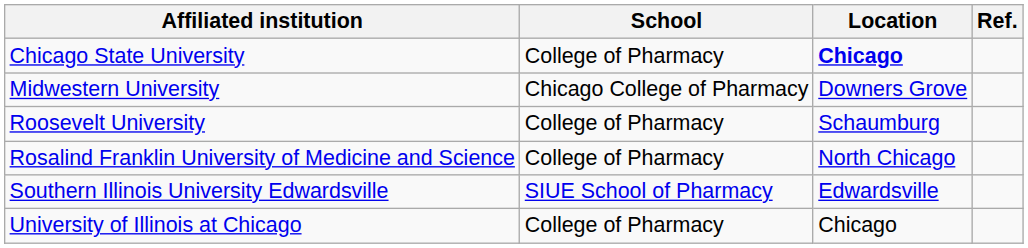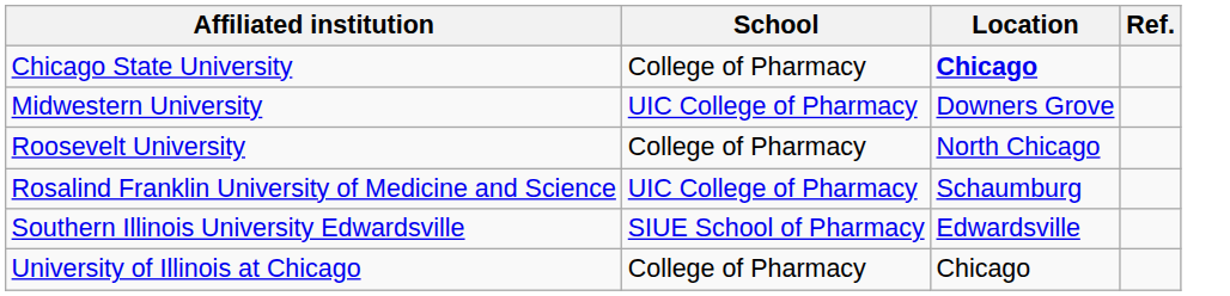Midwestern University | School: Chicago College of Pharmacy -> UIC College of Pharmacy
Roosevelt University | Location: Schaumburg -> North Chicago
Rosalind Franklin University of Medicine and Science | School: College of Pharmacy -> UIC College of Pharmacy
Rosalind Franklin University of Medicine and Science | Location: North Chicago -> Schaumburg
